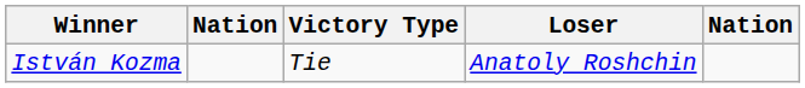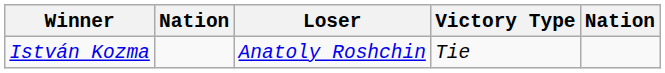columns swapped: Victory Type <-> Loser
